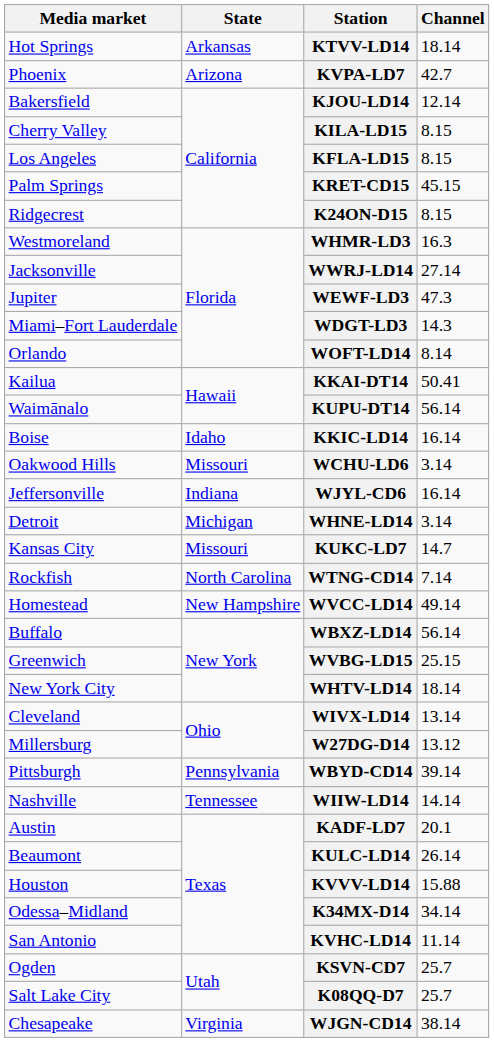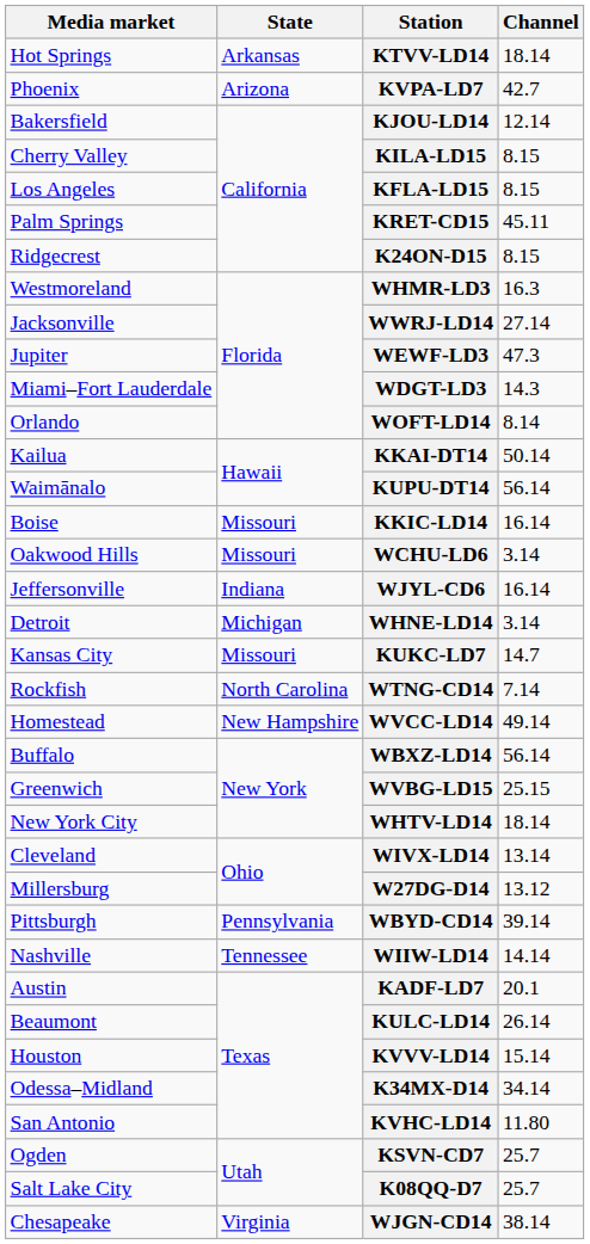KRET-CD15 | Channel: 45.15 -> 45.11
KKAI-DT14 | Channel: 50.41 -> 50.14
KKIC-LD14 | State: Idaho -> Missouri
KVVV-LD14 | Channel: 15.88 -> 15.14
KVHC-LD14 | Channel: 11.14 -> 11.80
